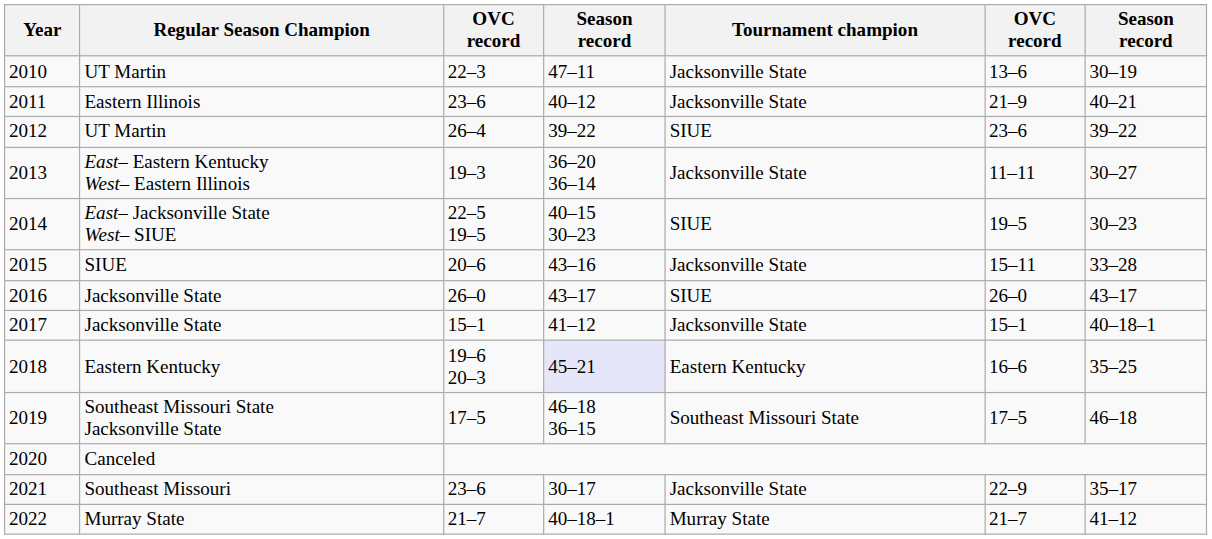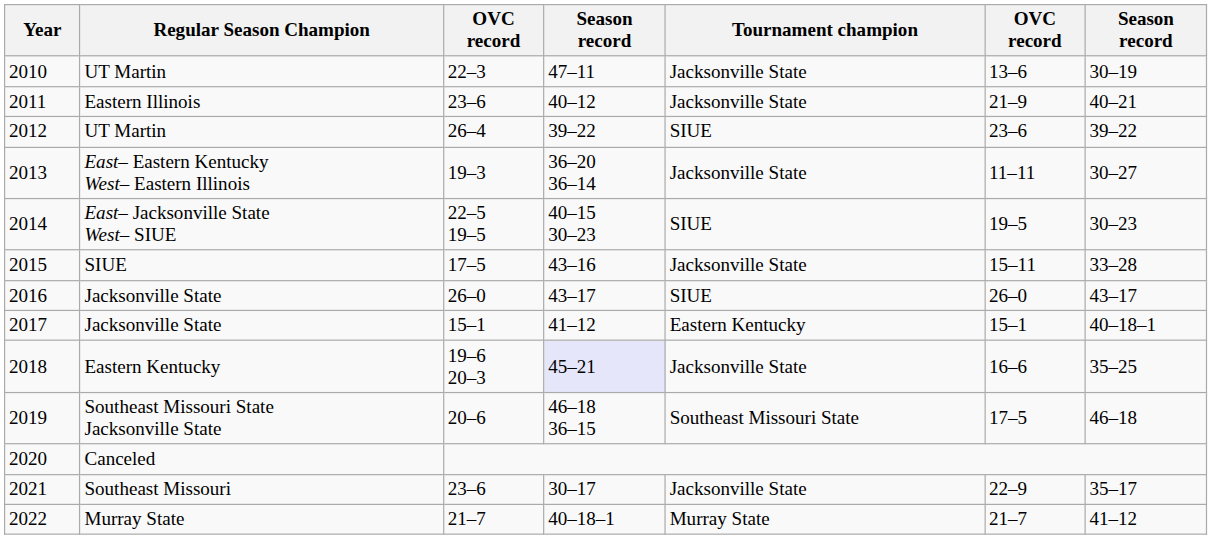2015 | column 3: 20–6 -> 17–5
2017 | Tournament champion: Jacksonville State -> Eastern Kentucky
2018 | Tournament champion: Eastern Kentucky -> Jacksonville State
2019 | column 3: 17–5 -> 20–6
